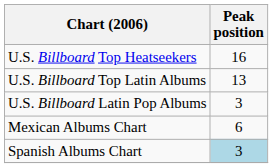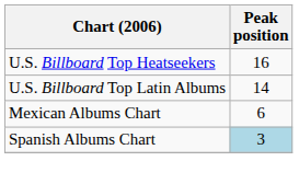U.S. Billboard Top Latin Albums | Peak position: 13 -> 14
- row: U.S. Billboard Latin Pop Albums | 3
